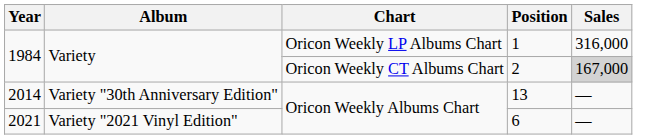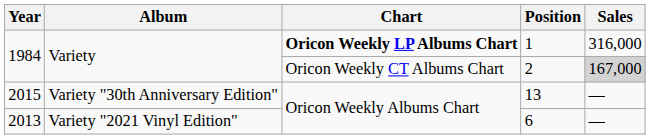1 | Chart: normal -> bold
13 | Year: 2014 -> 2015
6 | Year: 2021 -> 2013
